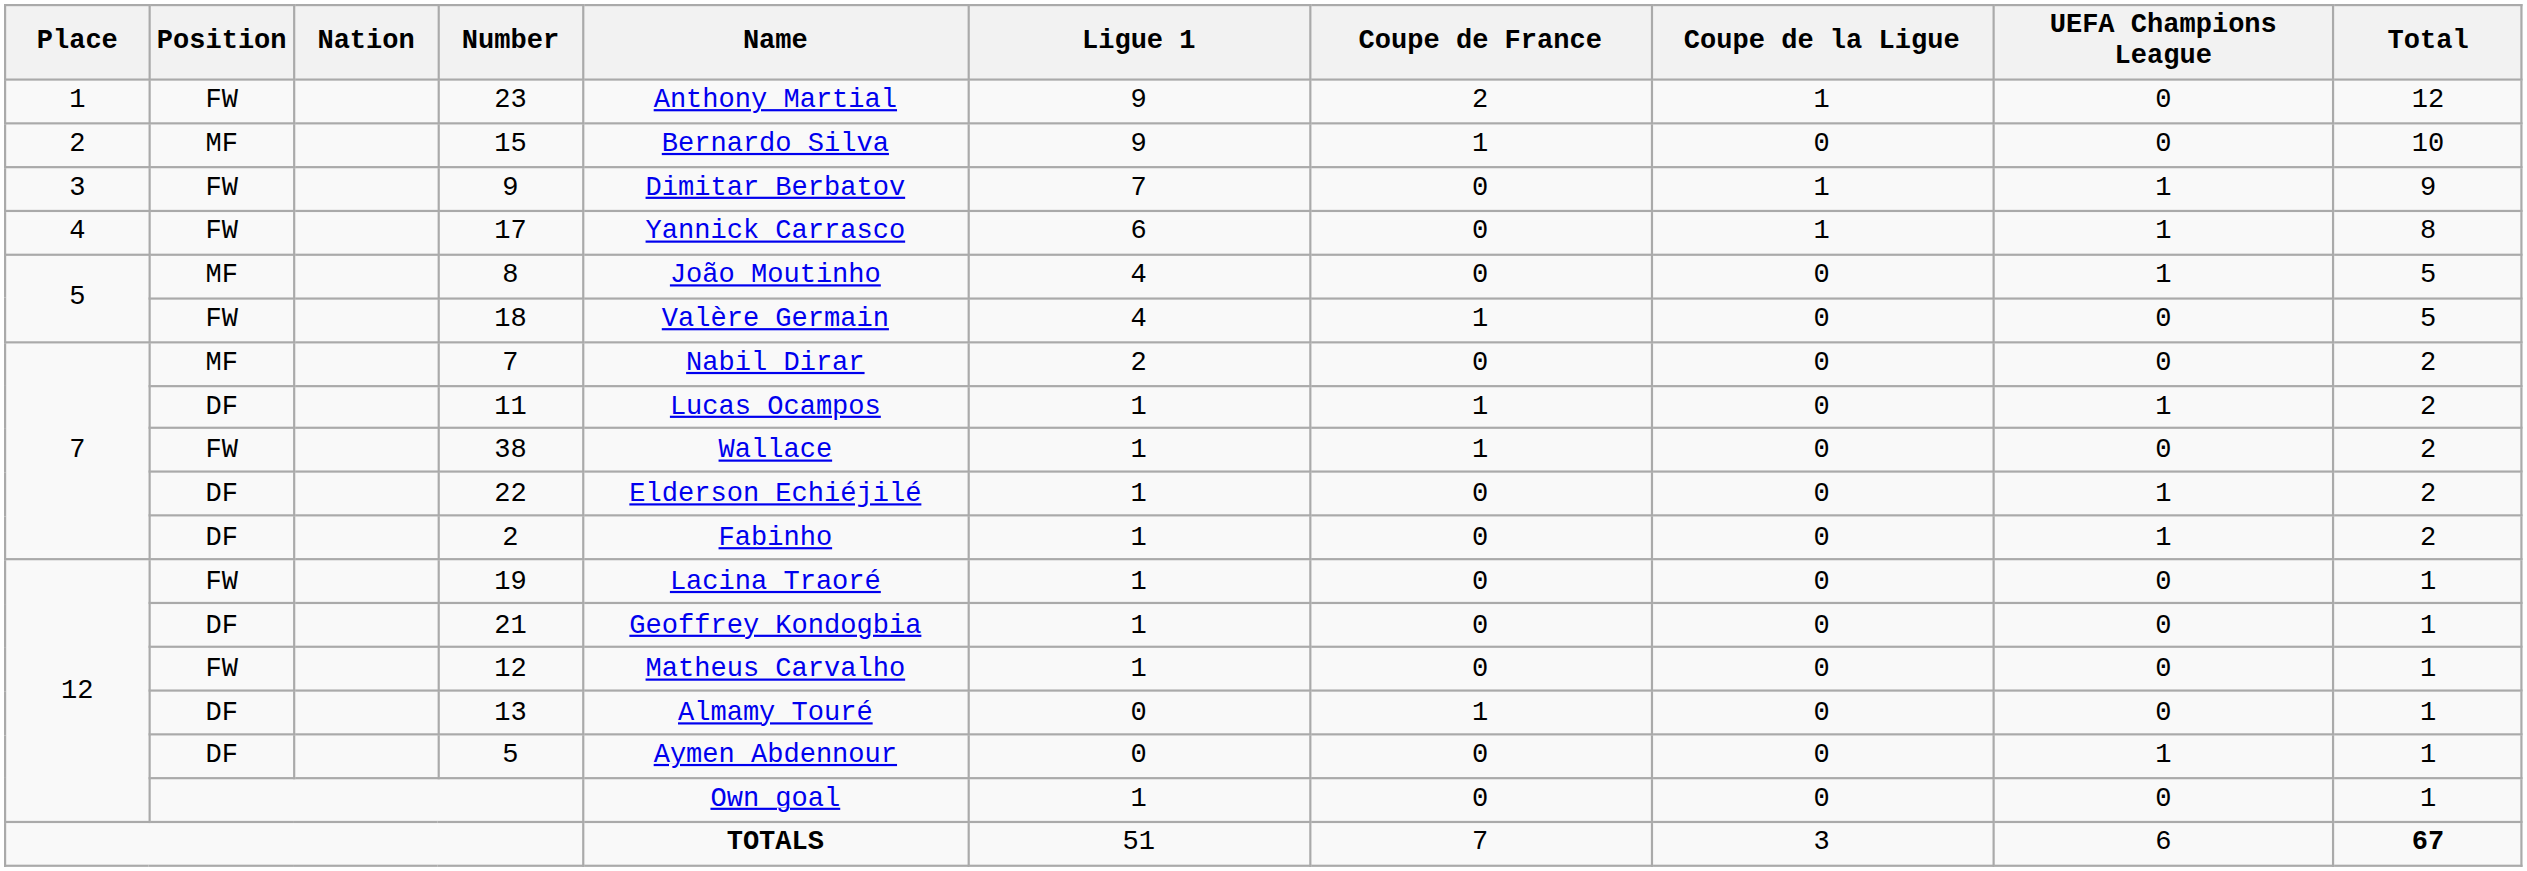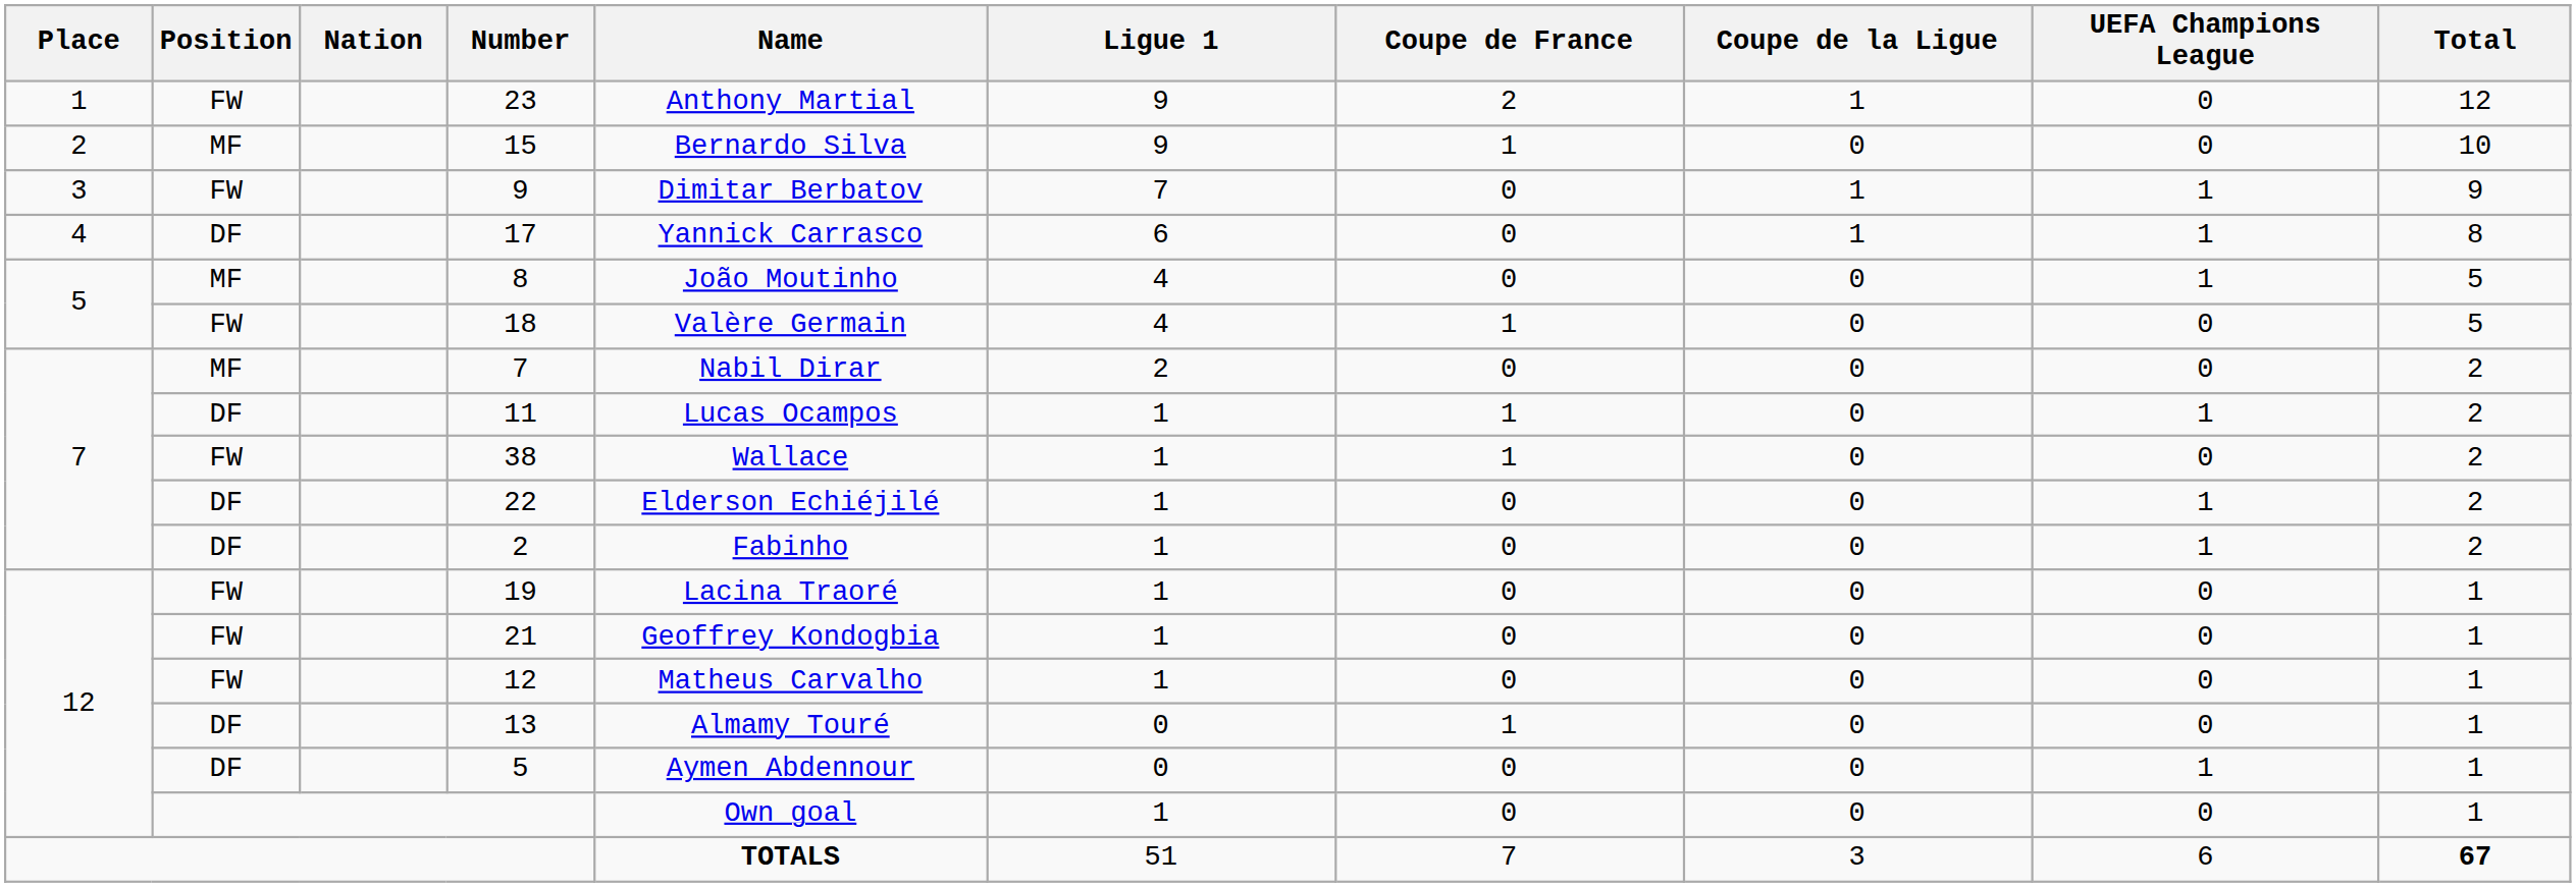17 | Position: FW -> DF
21 | Position: DF -> FW
